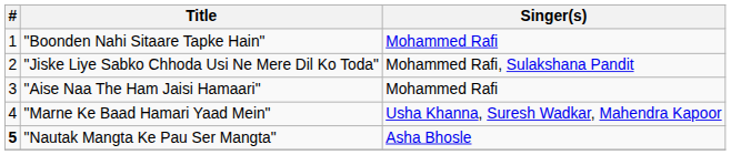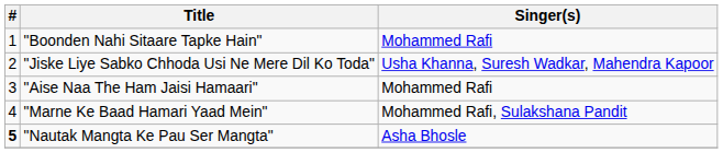"Jiske Liye Sabko Chhoda Usi Ne Mere Dil Ko Toda" | Singer(s): Mohammed Rafi, Sulakshana Pandit -> Usha Khanna, Suresh Wadkar, Mahendra Kapoor
"Marne Ke Baad Hamari Yaad Mein" | Singer(s): Usha Khanna, Suresh Wadkar, Mahendra Kapoor -> Mohammed Rafi, Sulakshana Pandit
